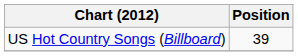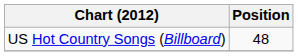US Hot Country Songs (Billboard) | Position: 39 -> 48
